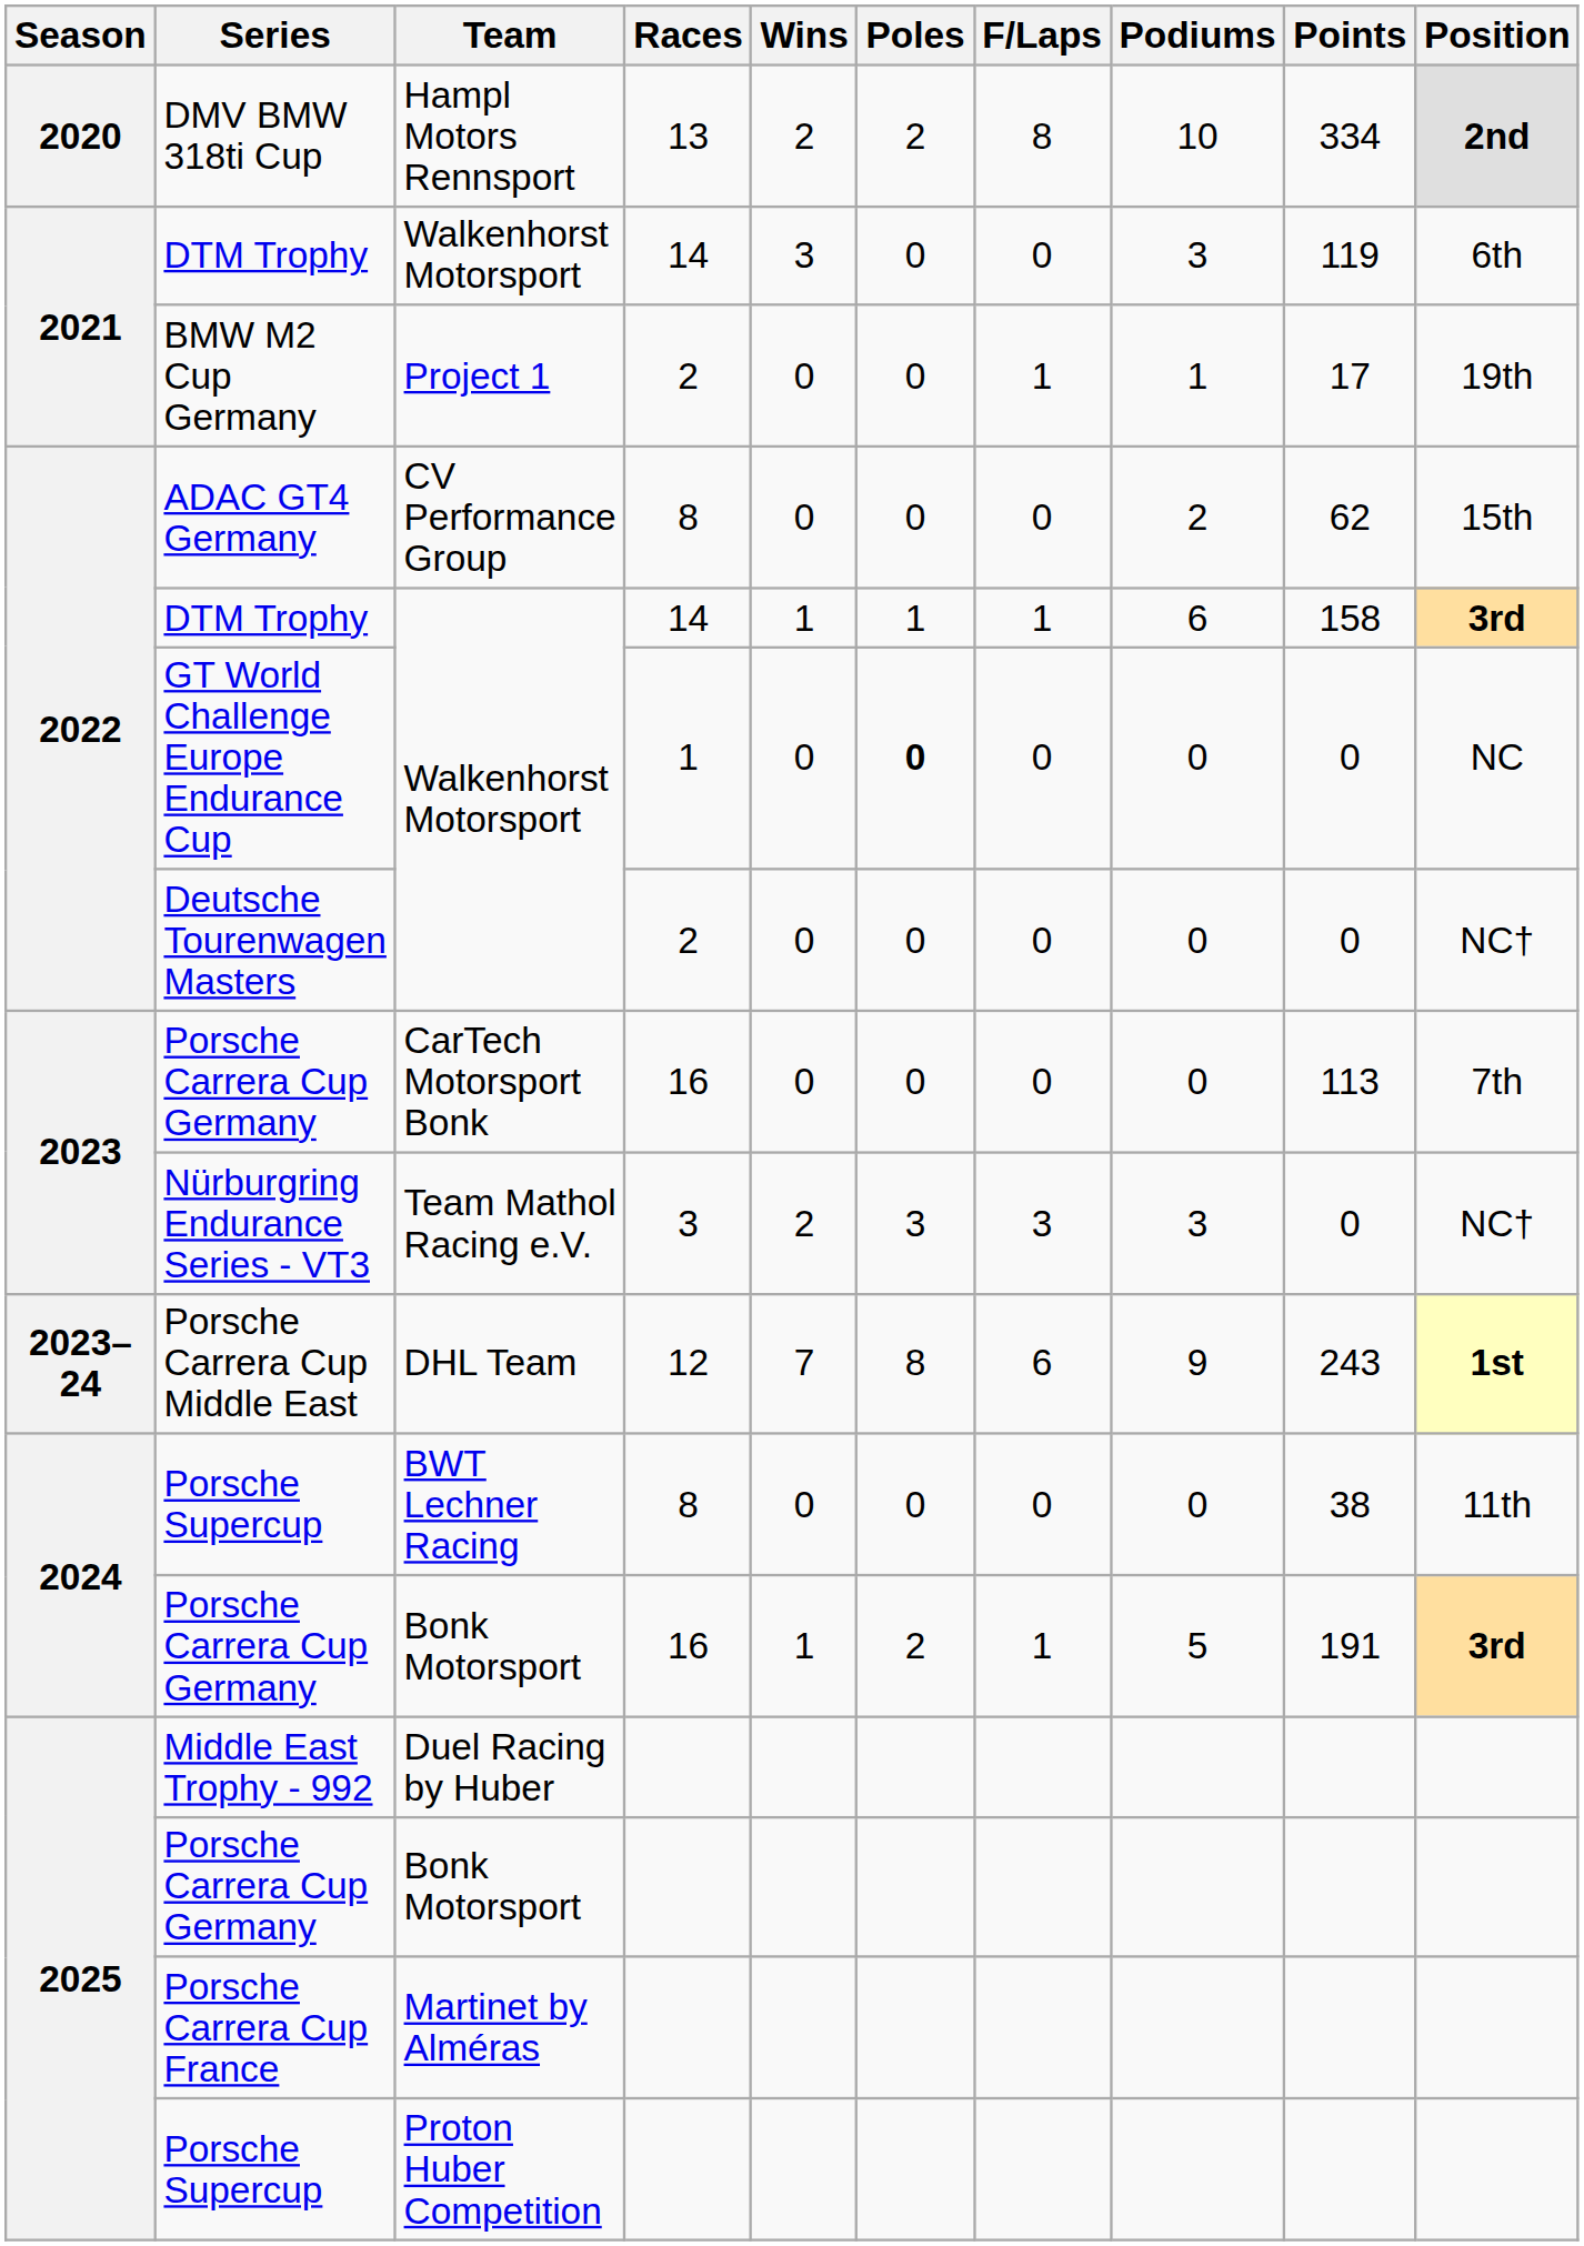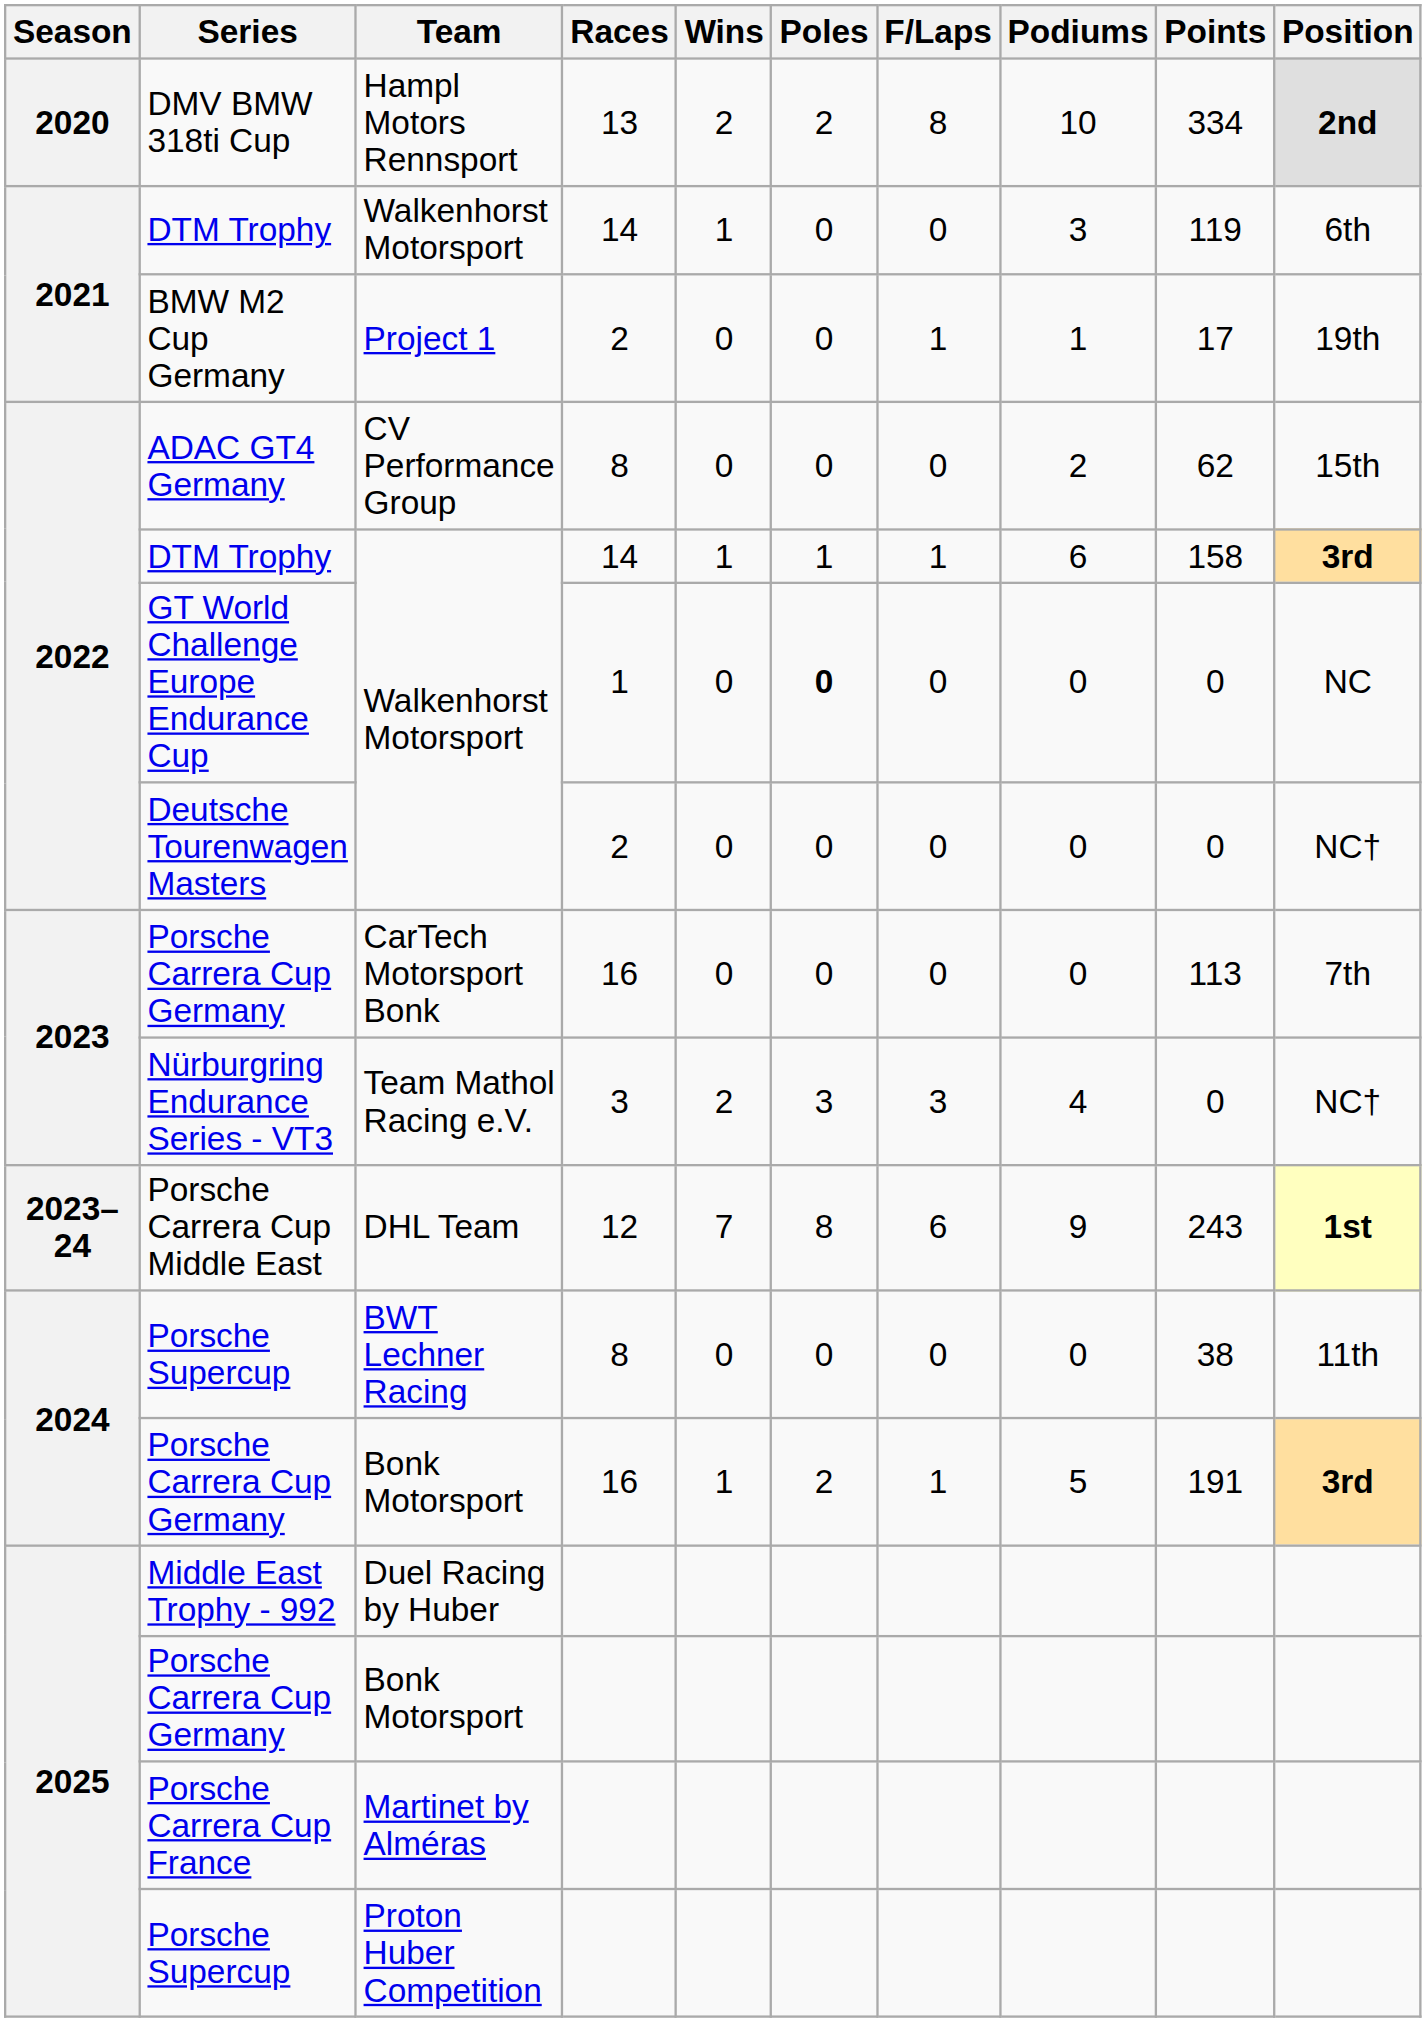2021 / DTM Trophy | Wins: 3 -> 1
Nürburgring Endurance Series - VT3 | Podiums: 3 -> 4
